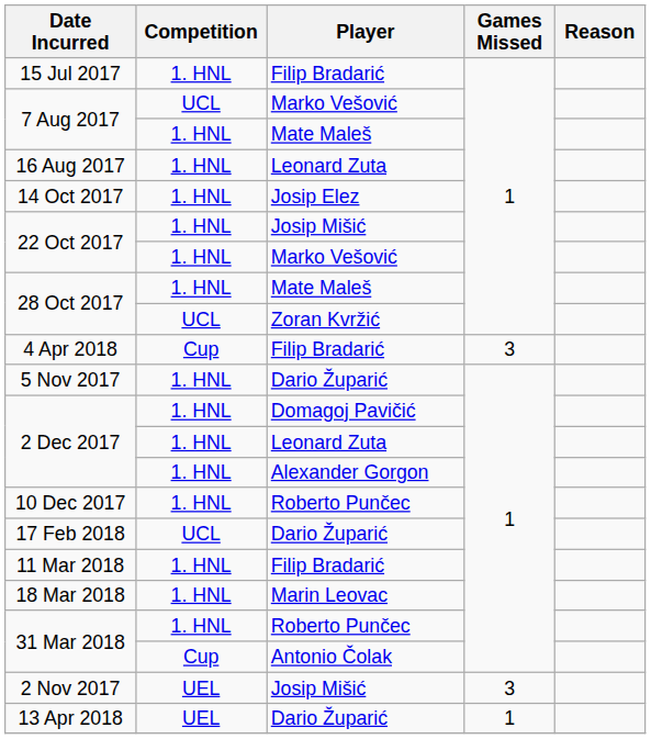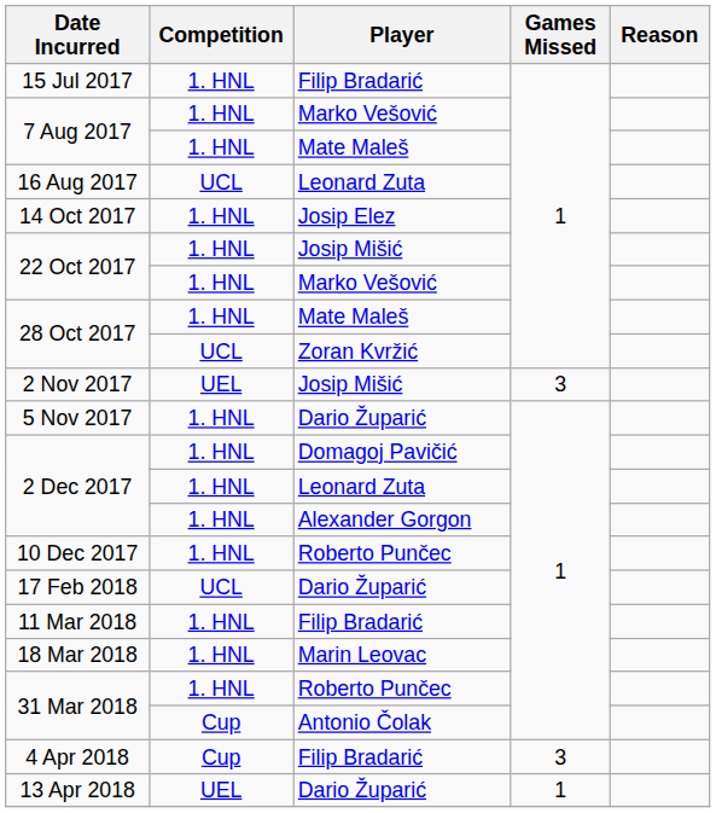7 Aug 2017 / Marko Vešović | Competition: UCL -> 1. HNL
16 Aug 2017 | Competition: 1. HNL -> UCL
rows swapped: 2 Nov 2017 <-> 4 Apr 2018
